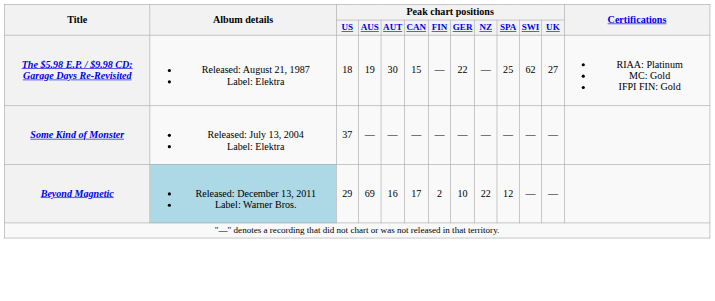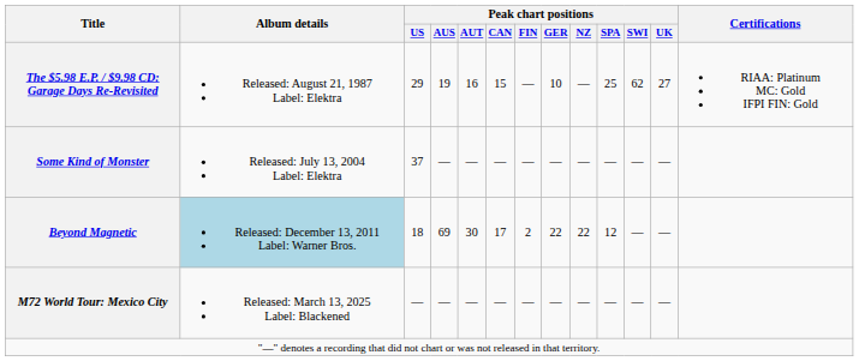The $5.98 E.P. / $9.98 CD: Garage Days Re-Revisited | Peak chart positions / US: 18 -> 29
The $5.98 E.P. / $9.98 CD: Garage Days Re-Revisited | Peak chart positions / AUT: 30 -> 16
The $5.98 E.P. / $9.98 CD: Garage Days Re-Revisited | Peak chart positions / GER: 22 -> 10
Beyond Magnetic | Peak chart positions / US: 29 -> 18
Beyond Magnetic | Peak chart positions / AUT: 16 -> 30
Beyond Magnetic | Peak chart positions / GER: 10 -> 22
+ row: M72 World Tour: Mexico City | Released: March 13, 2025 Label: Blackened | — | — | — | — | — | — | — | — | — | —
